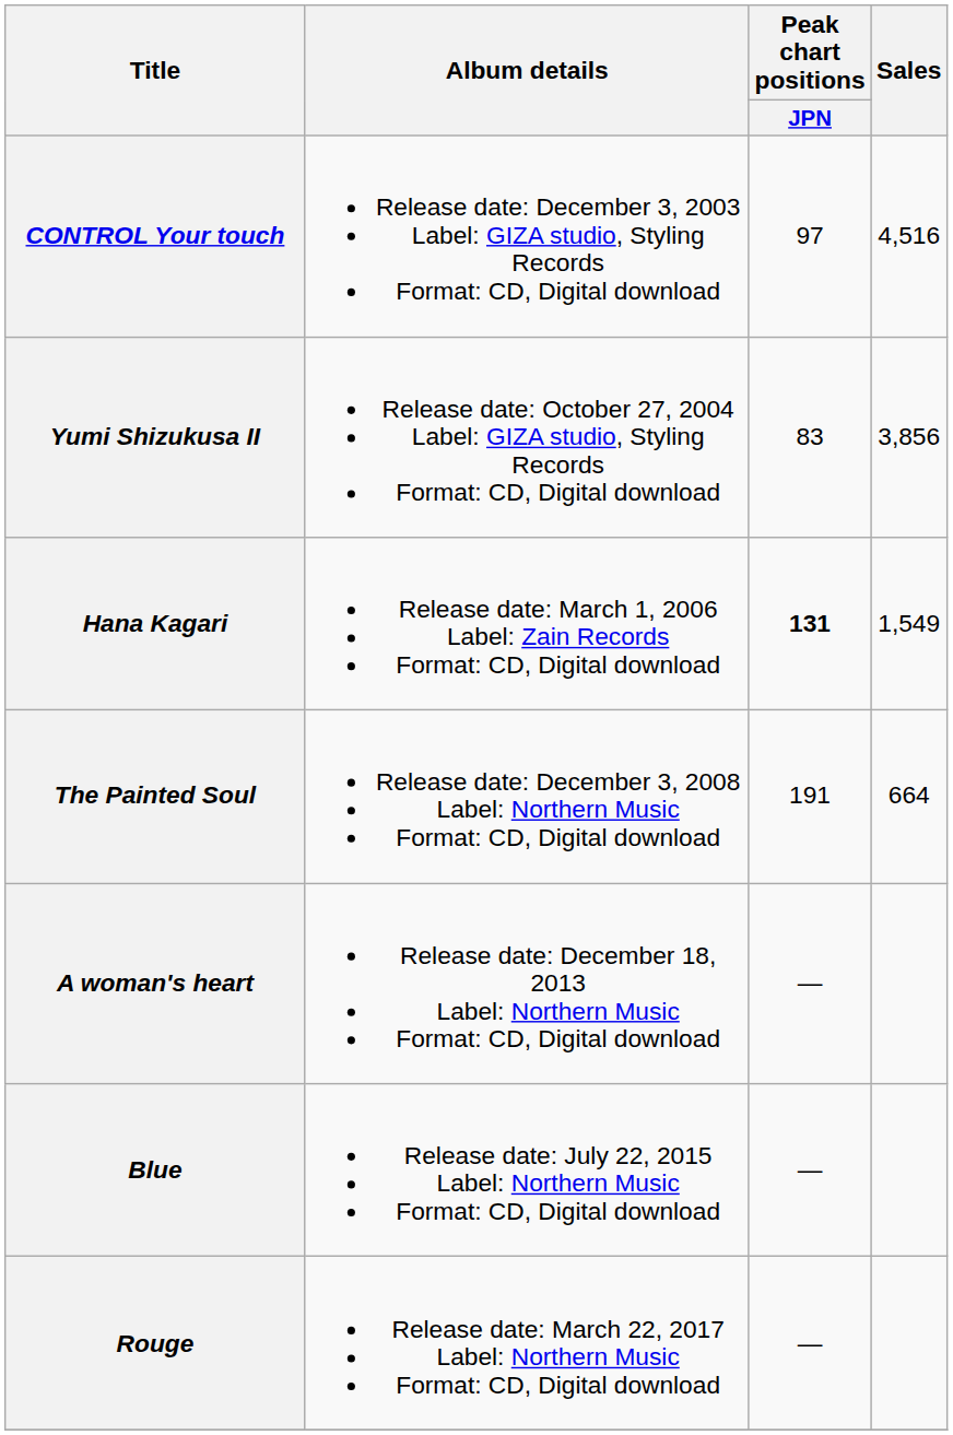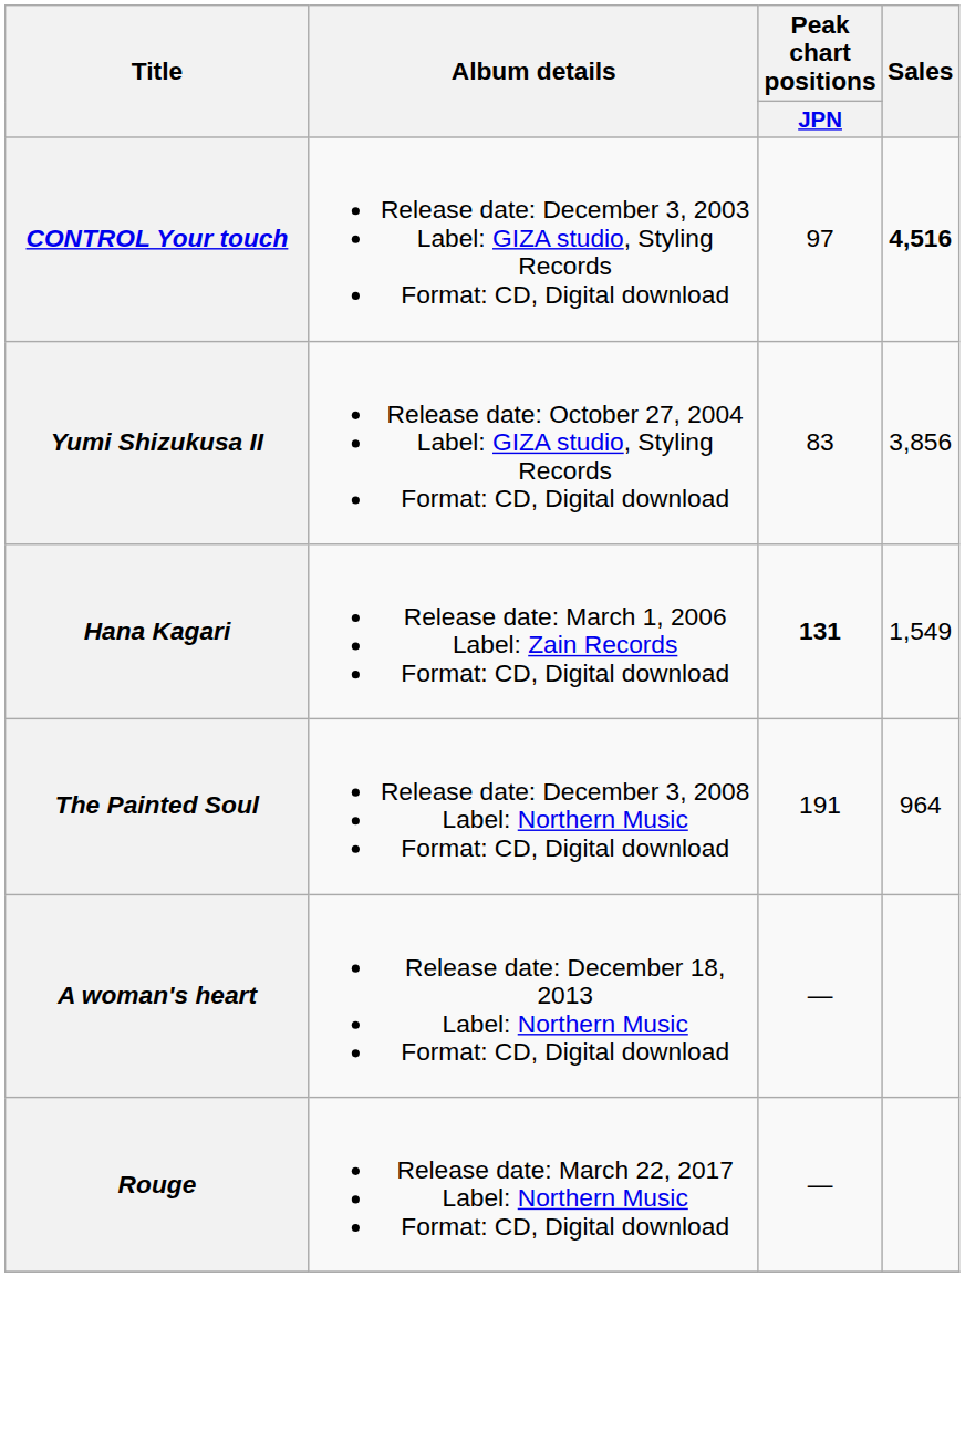CONTROL Your touch | Sales: normal -> bold
The Painted Soul | Sales: 664 -> 964
- row: Blue | Release date: July 22, 2015 Label: Northern Music Format: CD, Digital download | —
